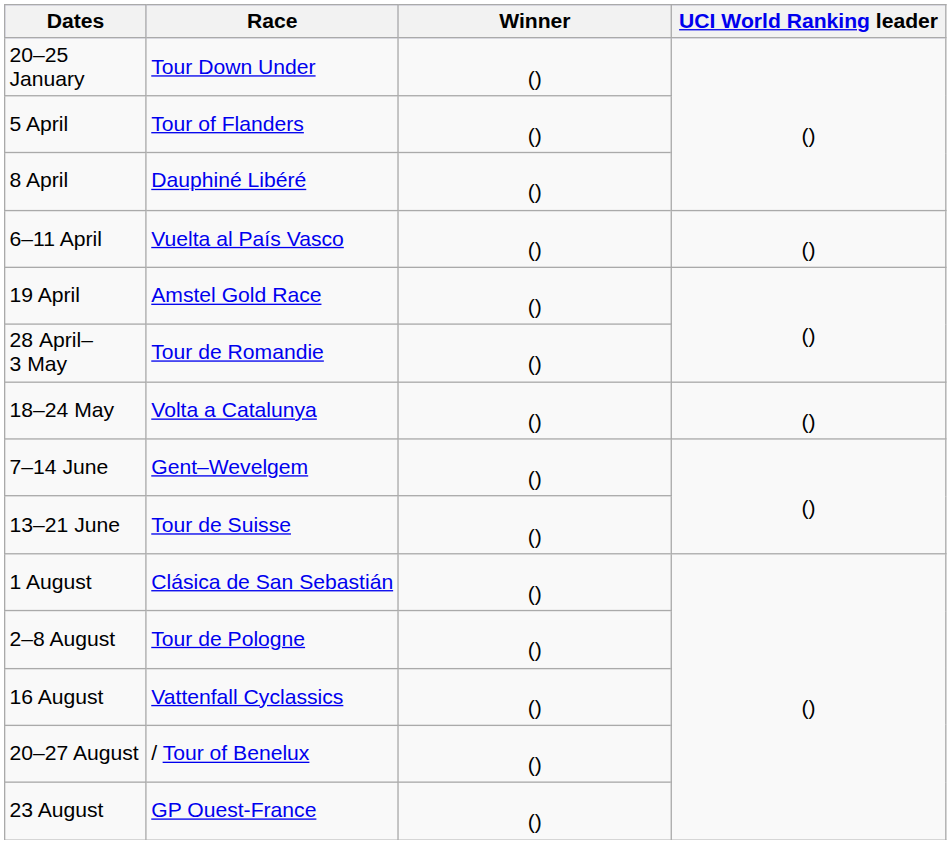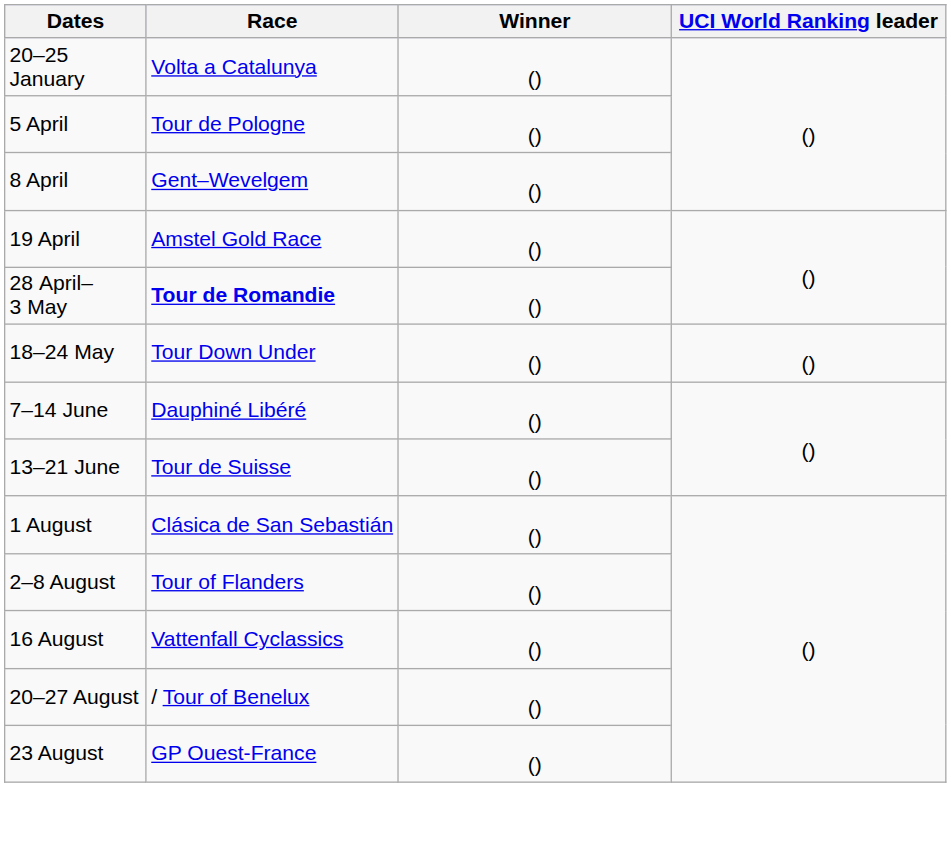20–25 January | Race: Tour Down Under -> Volta a Catalunya
5 April | Race: Tour of Flanders -> Tour de Pologne
8 April | Race: Dauphiné Libéré -> Gent–Wevelgem
- row: 6–11 April | Vuelta al País Vasco | () | ()
28 April–3 May | Race: normal -> bold
18–24 May | Race: Volta a Catalunya -> Tour Down Under
7–14 June | Race: Gent–Wevelgem -> Dauphiné Libéré
2–8 August | Race: Tour de Pologne -> Tour of Flanders
